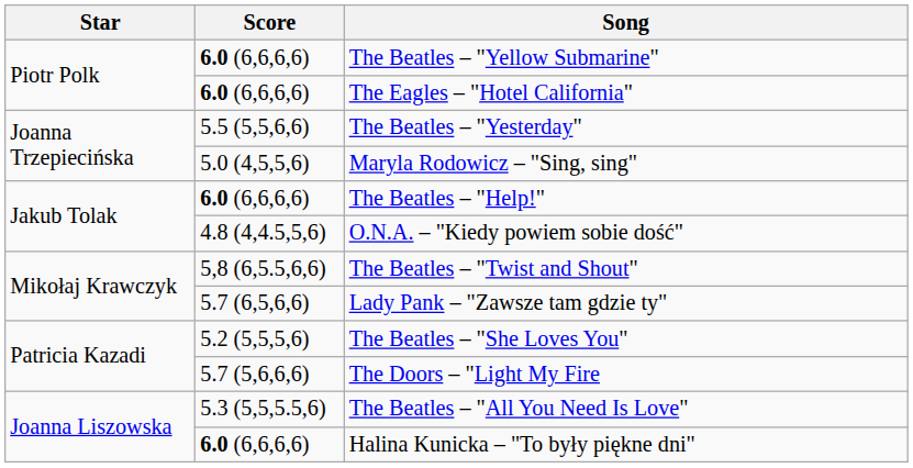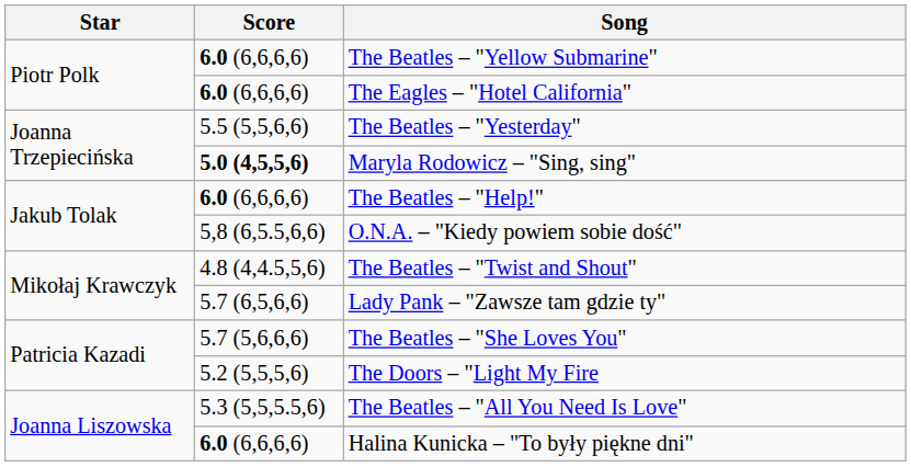Maryla Rodowicz – "Sing, sing" | Score: normal -> bold
O.N.A. – "Kiedy powiem sobie dość" | Score: 4.8 (4,4.5,5,6) -> 5,8 (6,5.5,6,6)
The Beatles – "Twist and Shout" | Score: 5,8 (6,5.5,6,6) -> 4.8 (4,4.5,5,6)
The Beatles – "She Loves You" | Score: 5.2 (5,5,5,6) -> 5.7 (5,6,6,6)
The Doors – "Light My Fire | Score: 5.7 (5,6,6,6) -> 5.2 (5,5,5,6)
